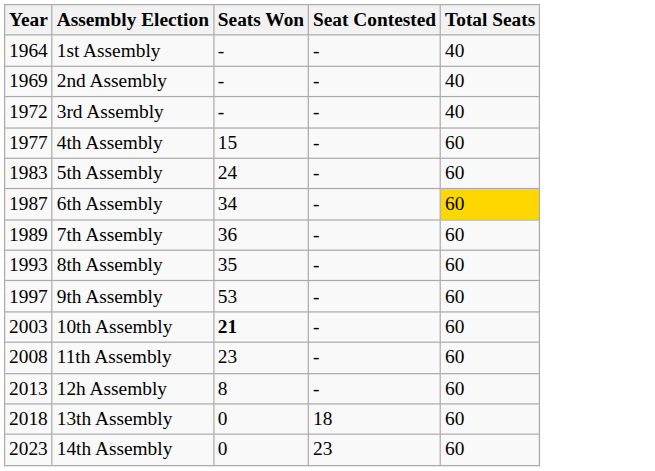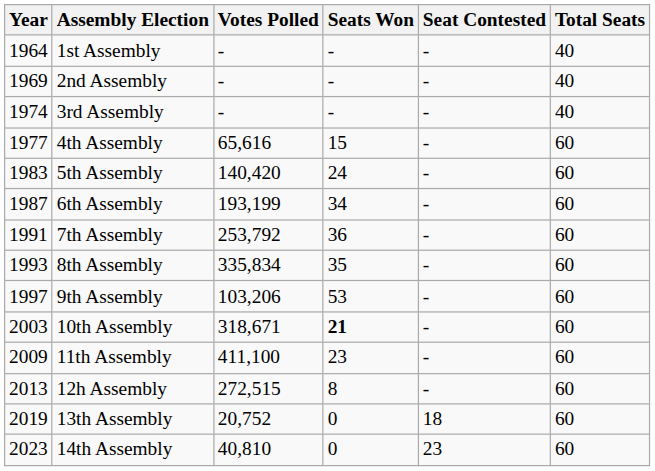+ column: Votes Polled | - | - | - | 65,616 | 140,420 | 193,199 | 253,792 | 335,834 | 103,206 | 318,671 | 411,100 | 272,515 | 20,752 | 40,810
3rd Assembly | Year: 1972 -> 1974
6th Assembly | Total Seats: gold background -> no background
7th Assembly | Year: 1989 -> 1991
11th Assembly | Year: 2008 -> 2009
13th Assembly | Year: 2018 -> 2019
